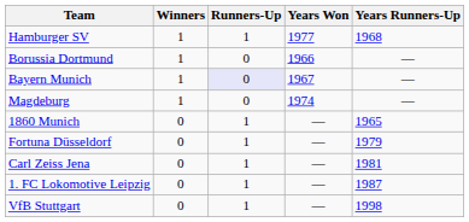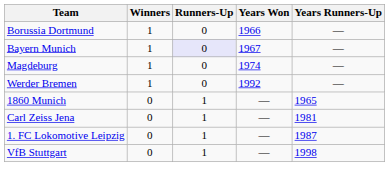- row: Hamburger SV | 1 | 1 | 1977 | 1968
+ row: Werder Bremen | 1 | 0 | 1992 | —
- row: Fortuna Düsseldorf | 0 | 1 | — | 1979
